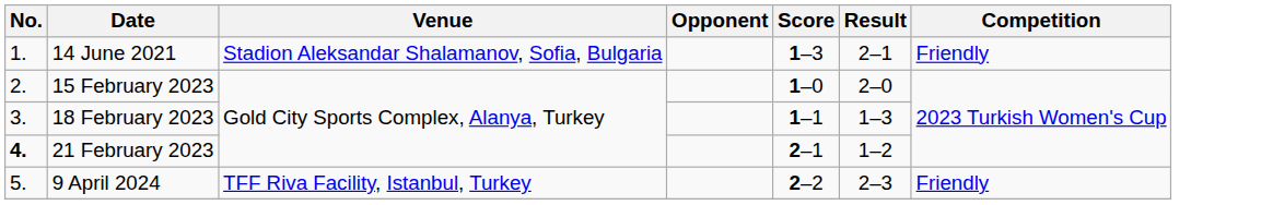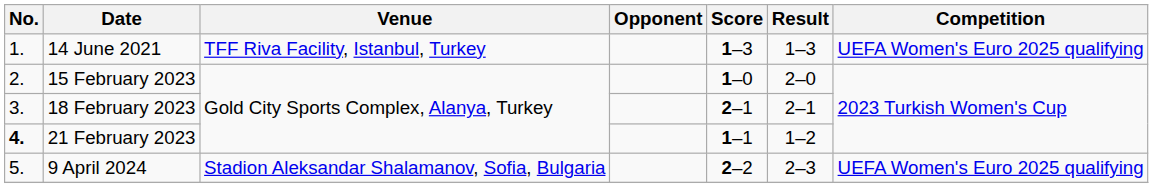14 June 2021 | Venue: Stadion Aleksandar Shalamanov, Sofia, Bulgaria -> TFF Riva Facility, Istanbul, Turkey
14 June 2021 | Result: 2–1 -> 1–3
14 June 2021 | Competition: Friendly -> UEFA Women's Euro 2025 qualifying
18 February 2023 | Score: 1–1 -> 2–1
18 February 2023 | Result: 1–3 -> 2–1
21 February 2023 | Score: 2–1 -> 1–1
9 April 2024 | Venue: TFF Riva Facility, Istanbul, Turkey -> Stadion Aleksandar Shalamanov, Sofia, Bulgaria
9 April 2024 | Competition: Friendly -> UEFA Women's Euro 2025 qualifying
